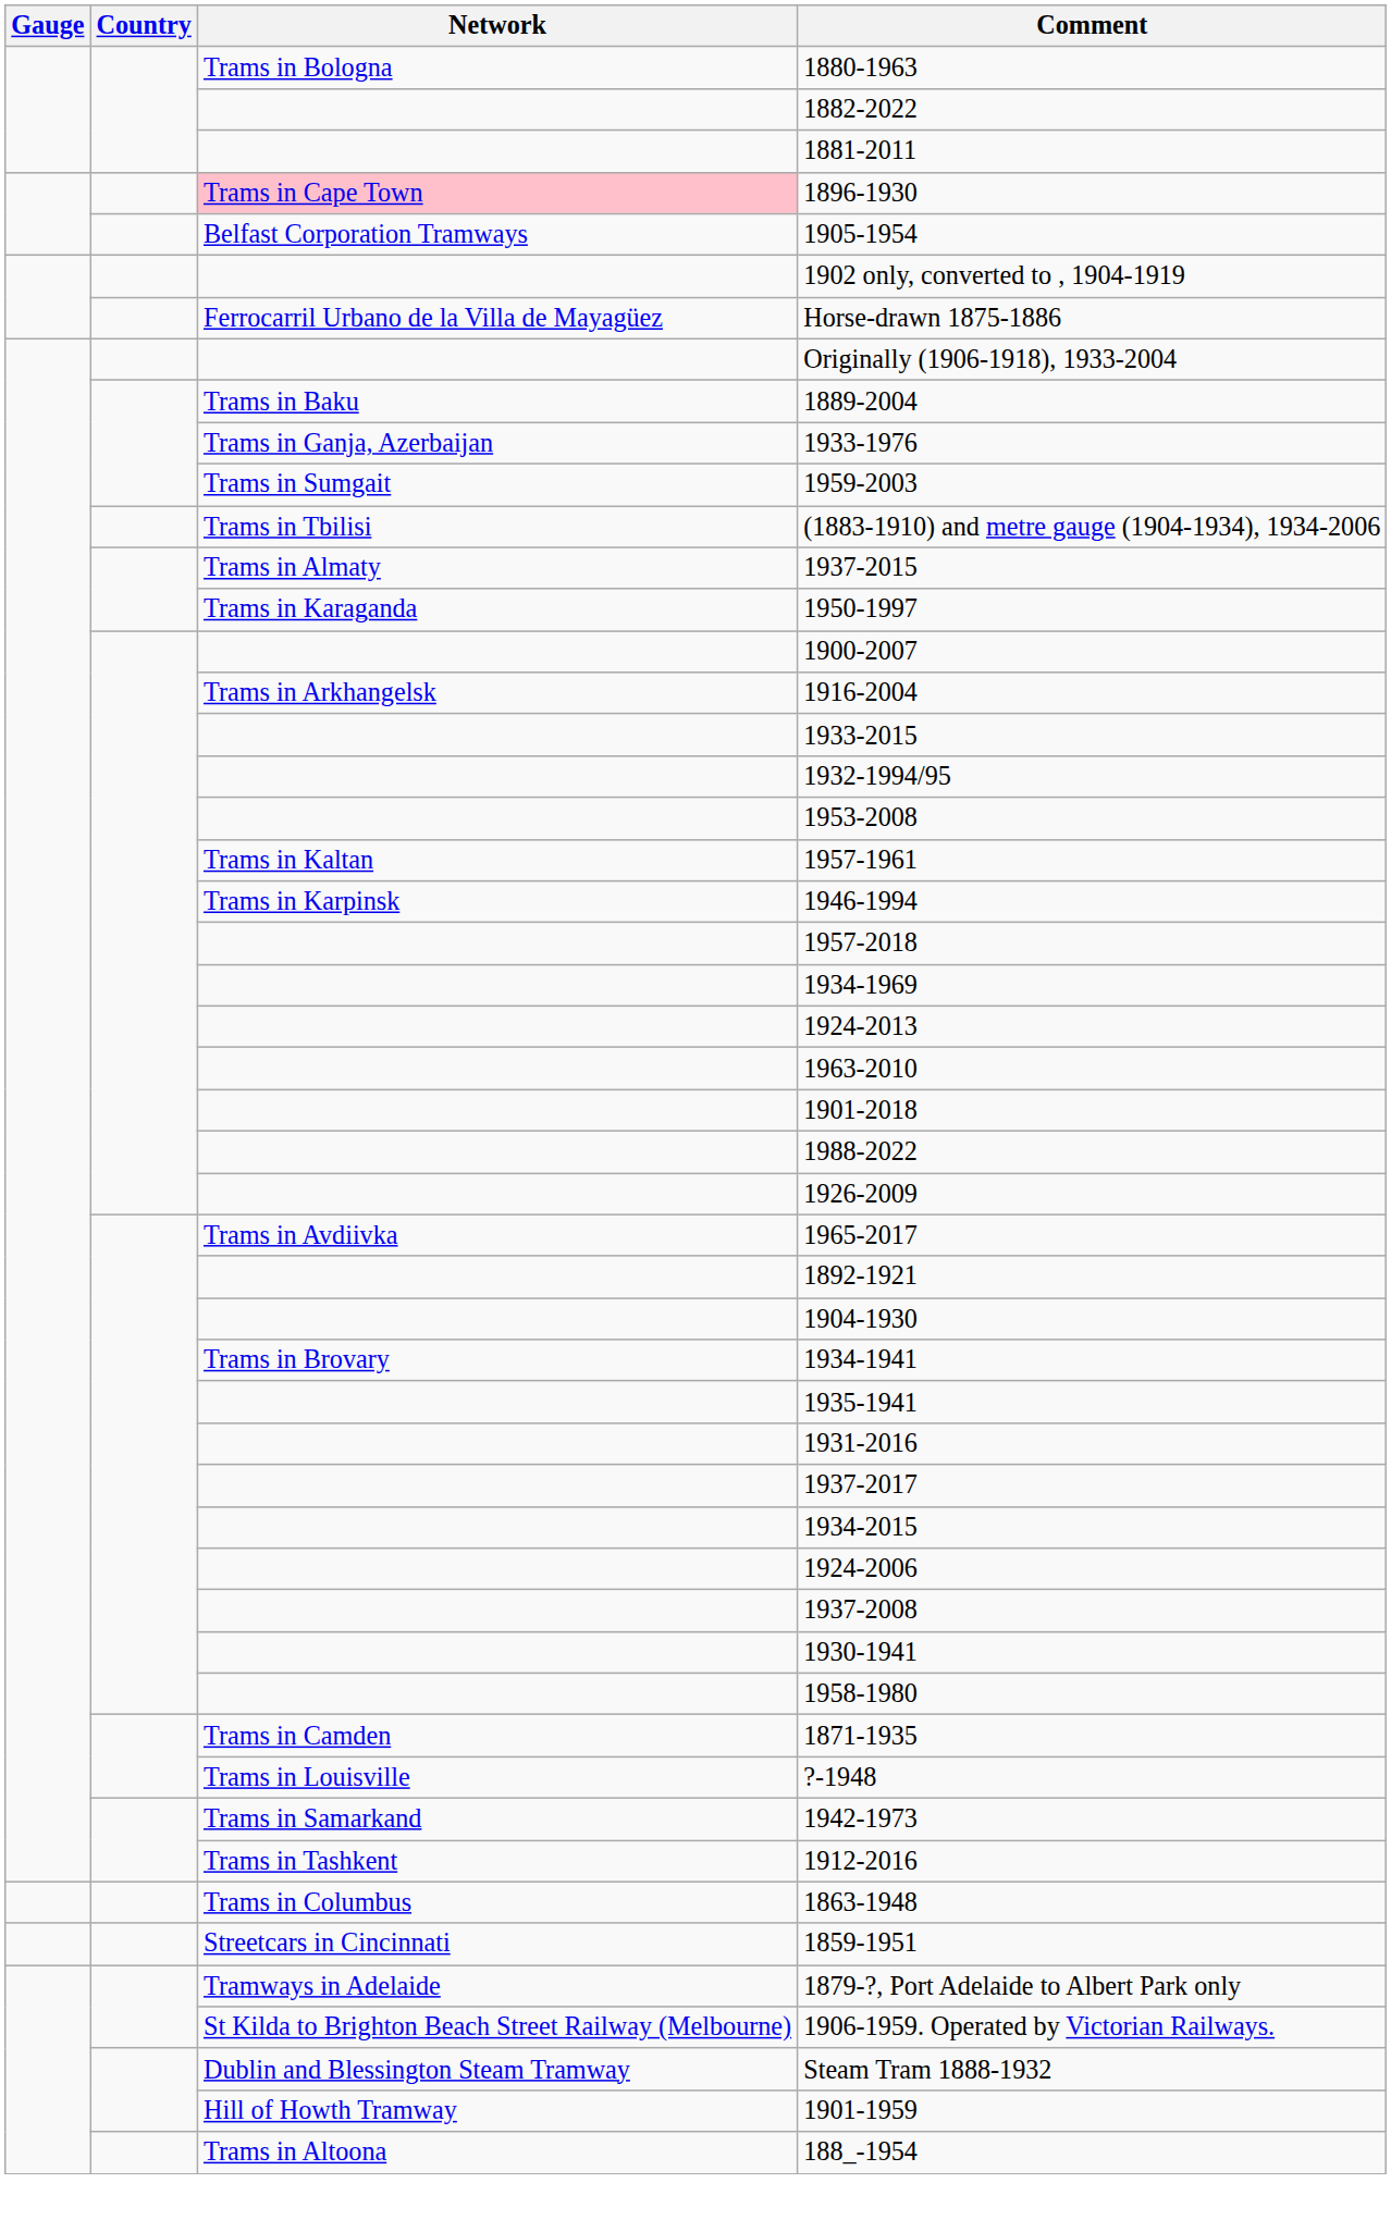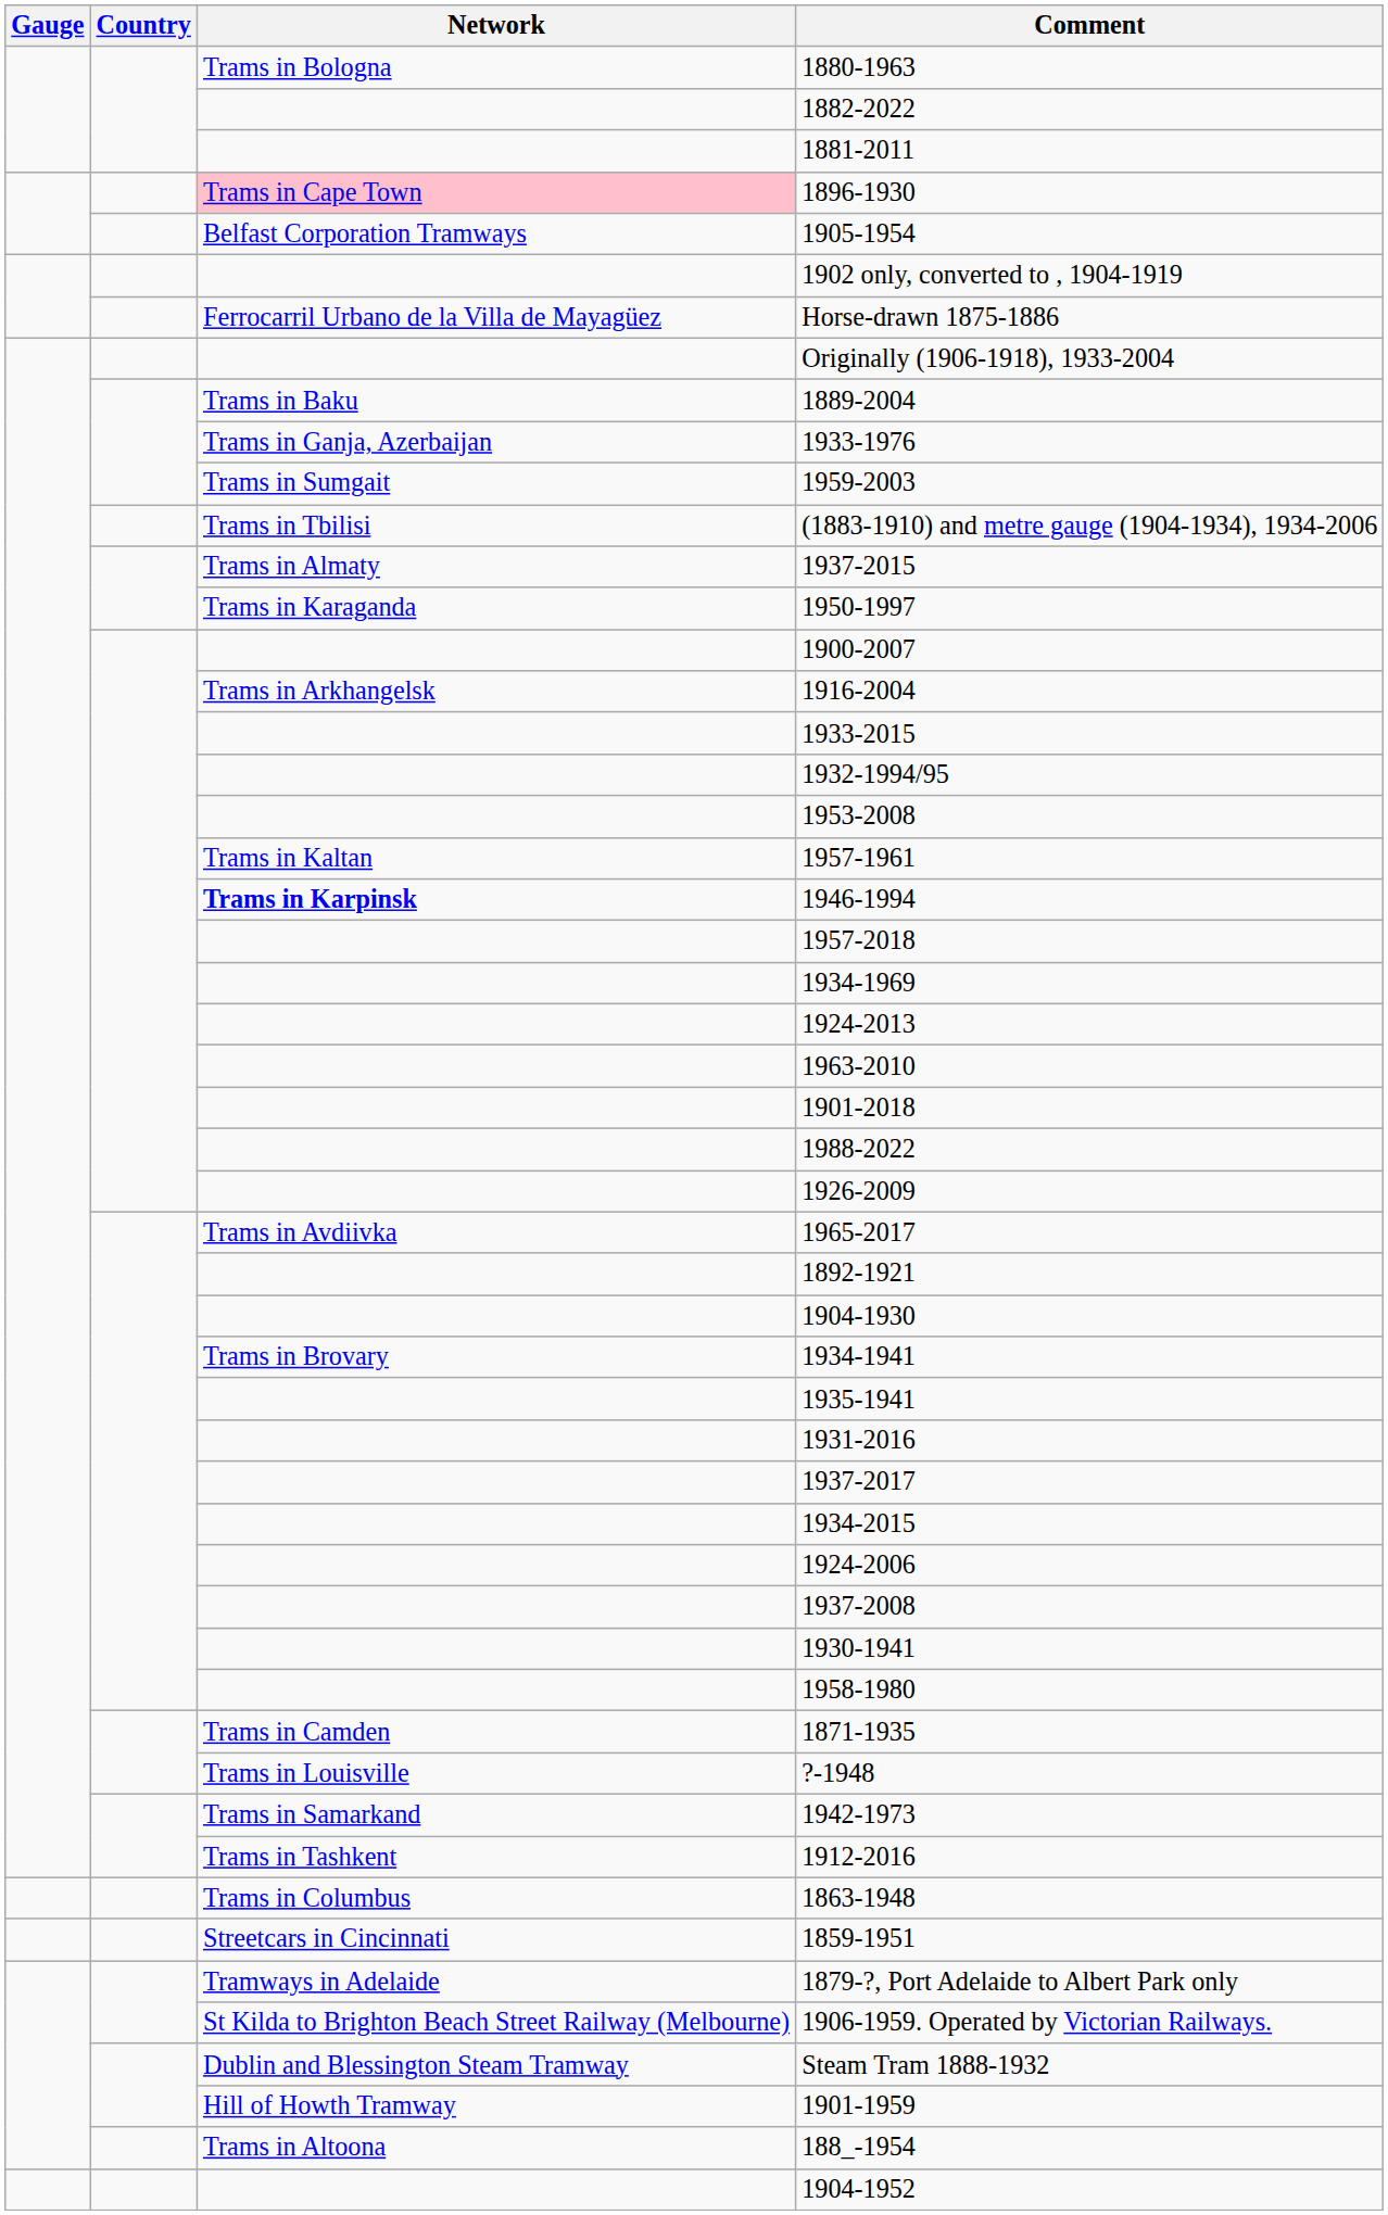1946-1994 | Network: normal -> bold
+ row: 1904-1952
